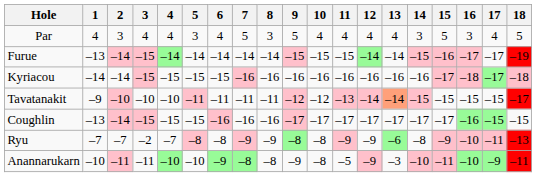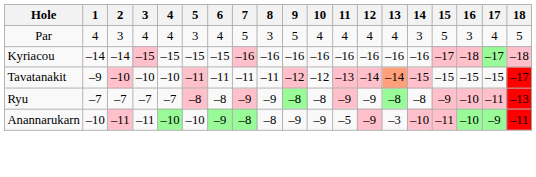- row: Furue | –13 | –14 | –15 | –14 | –14 | –14 | –14 | –14 | –15 | –15 | –15 | –14 | –14 | –15 | –16 | –17 | –17 | –19
- row: Coughlin | –13 | –14 | –15 | –15 | –15 | –16 | –16 | –16 | –17 | –17 | –17 | –17 | –17 | –17 | –17 | –16 | –15 | –15
Ryu | 3: –2 -> –7
Ryu | 13: –6 -> –8
Anannarukarn | 10: –8 -> –9
